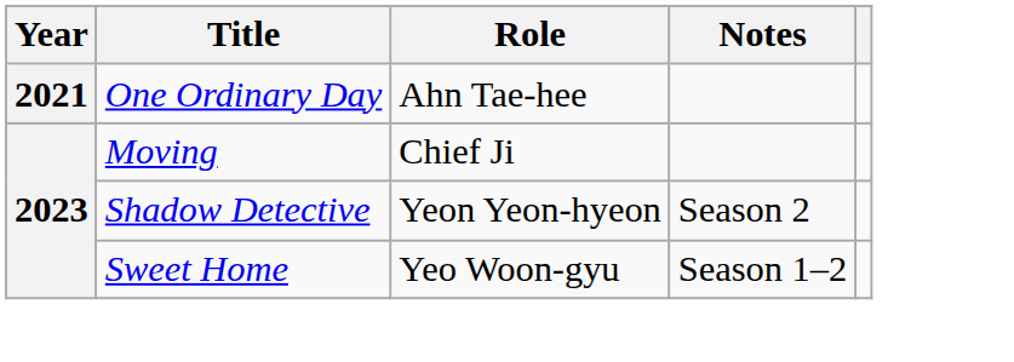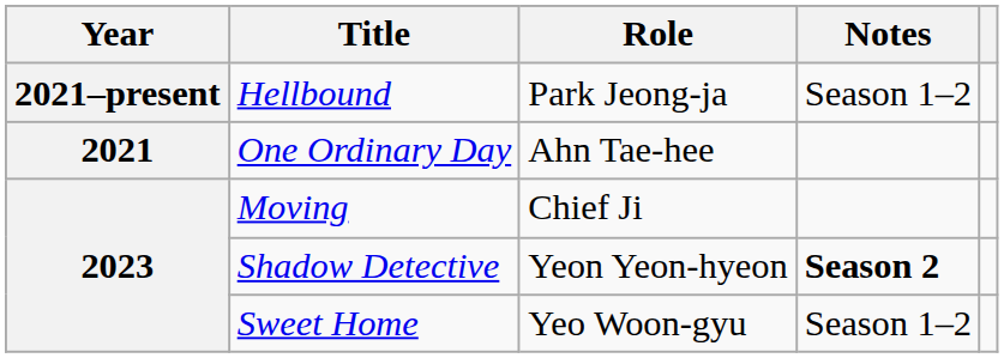+ row: 2021–present | Hellbound | Park Jeong-ja | Season 1–2
Shadow Detective | Notes: normal -> bold
